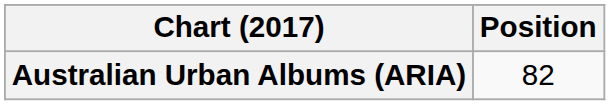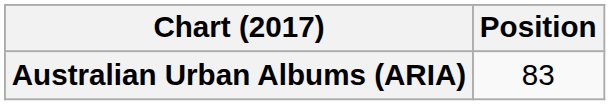Australian Urban Albums (ARIA) | Position: 82 -> 83
